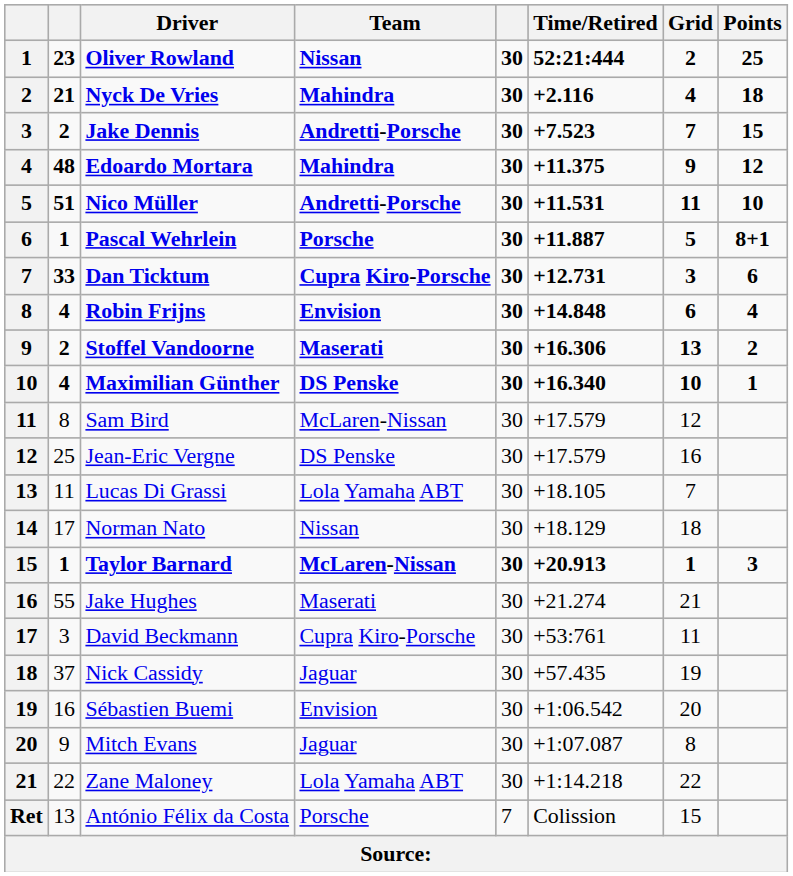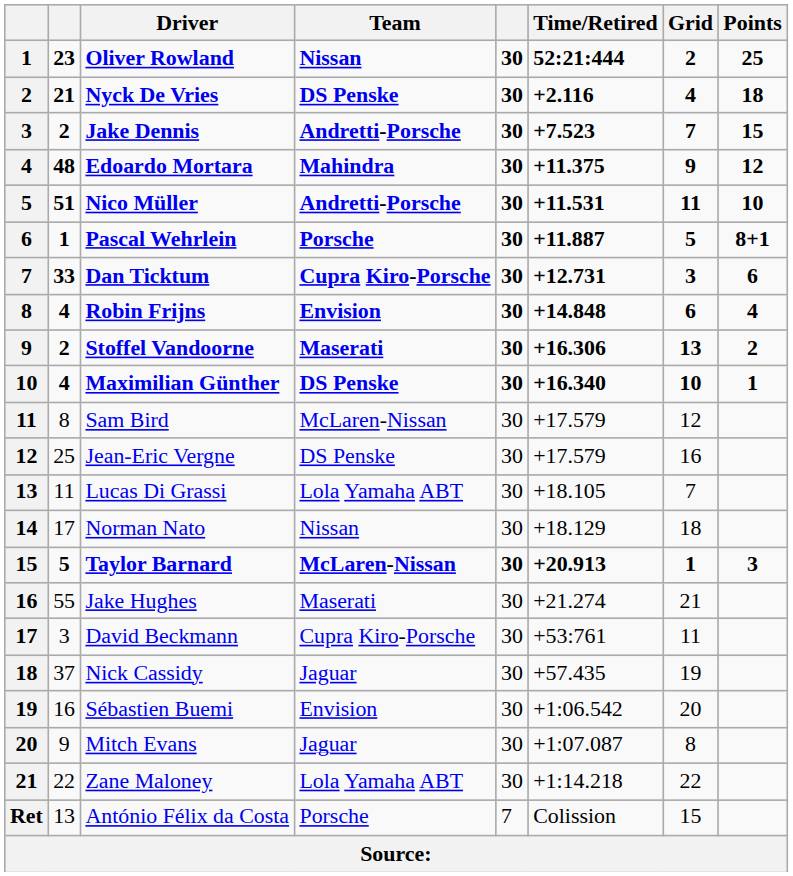Nyck De Vries | Team: Mahindra -> DS Penske
Taylor Barnard | column 2: 1 -> 5
